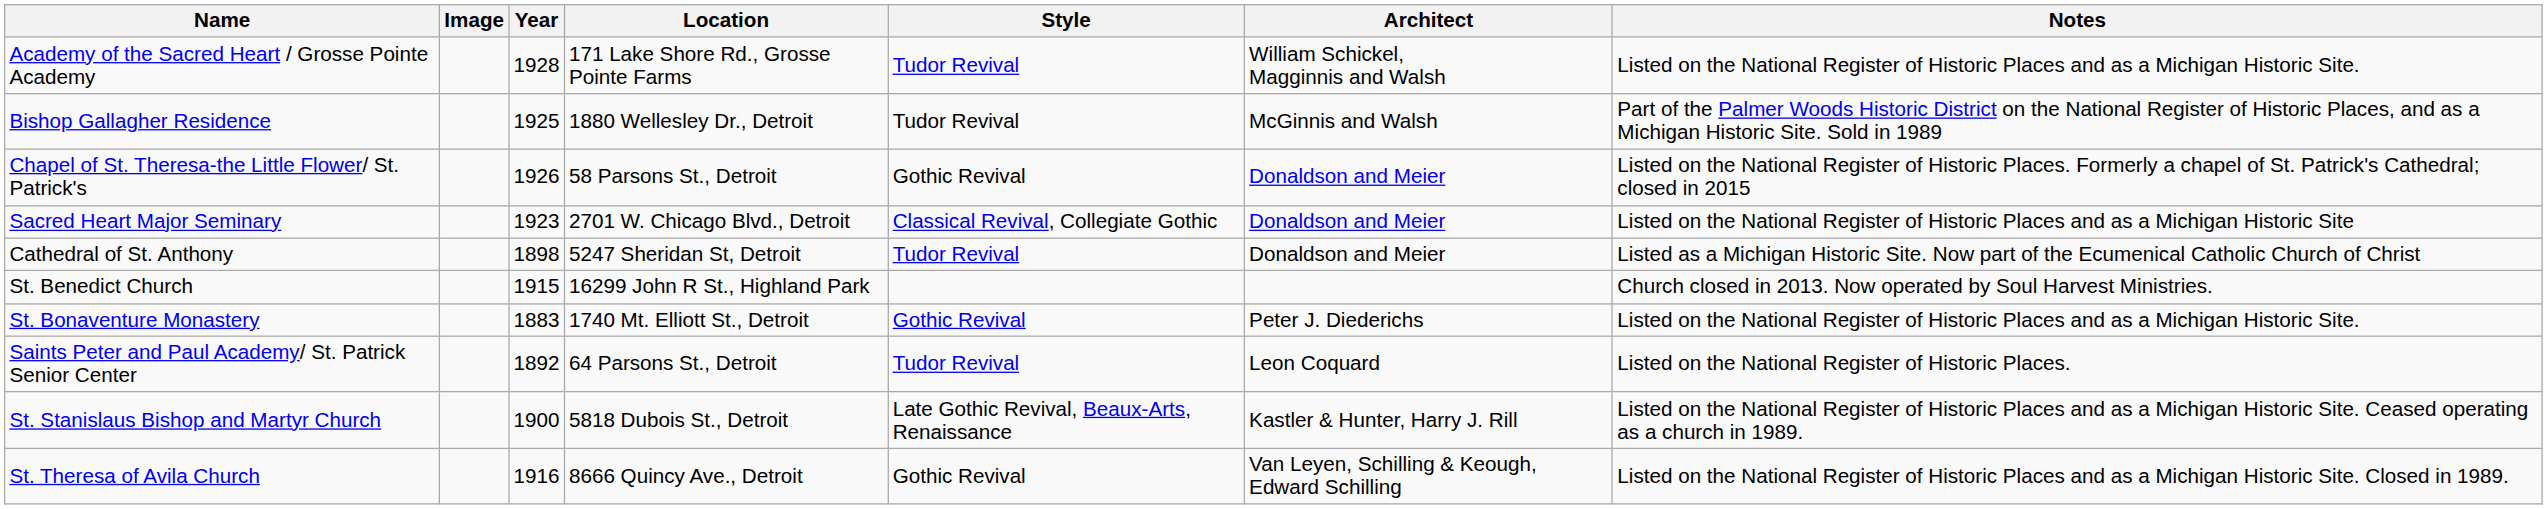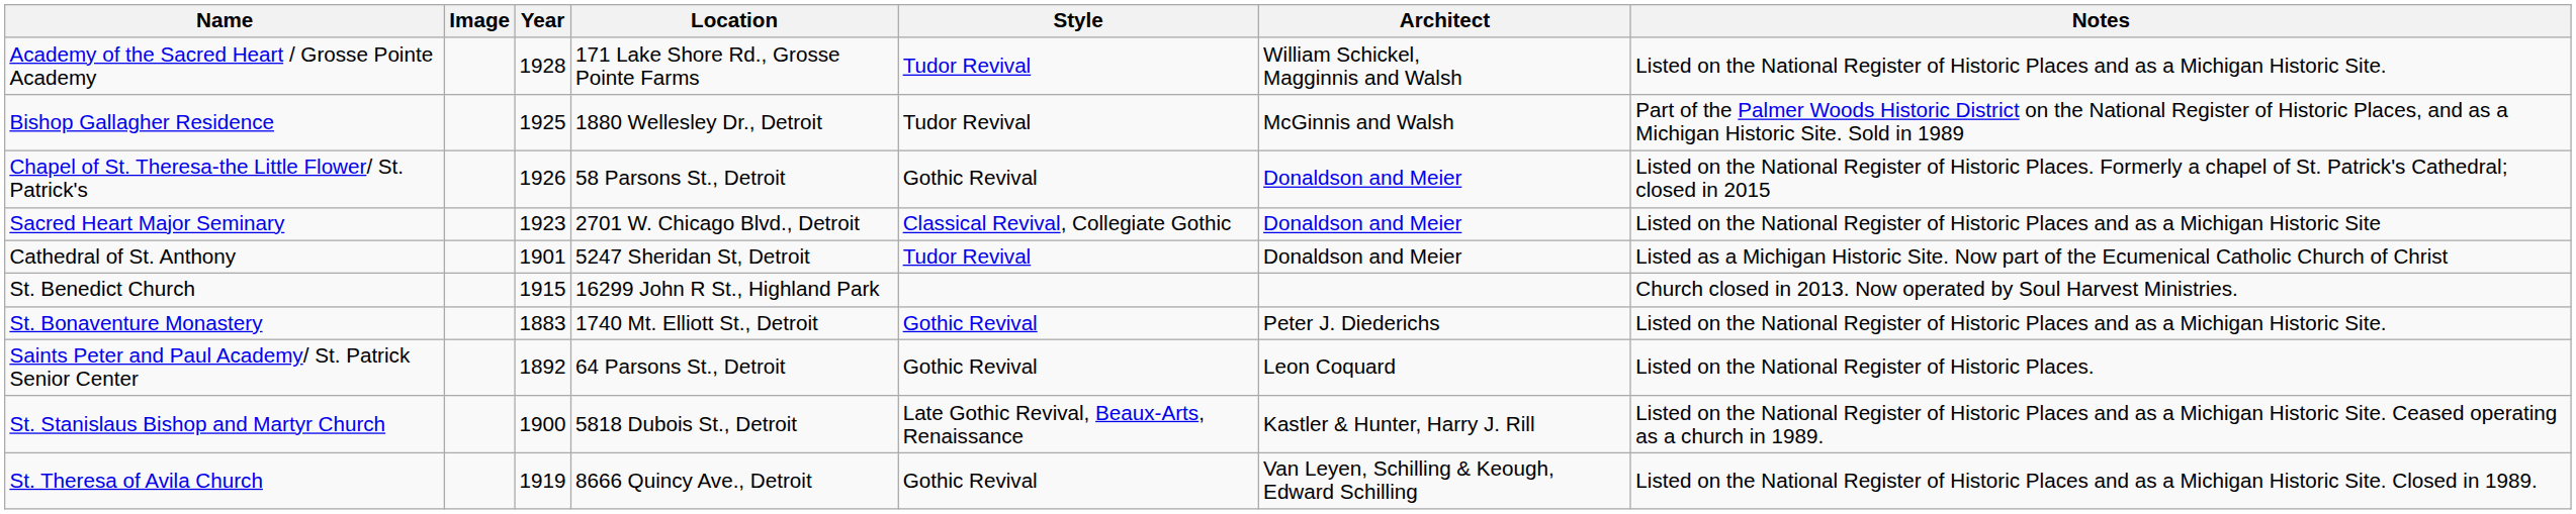Cathedral of St. Anthony | Year: 1898 -> 1901
Saints Peter and Paul Academy/ St. Patrick Senior Center | Style: Tudor Revival -> Gothic Revival
St. Theresa of Avila Church | Year: 1916 -> 1919
